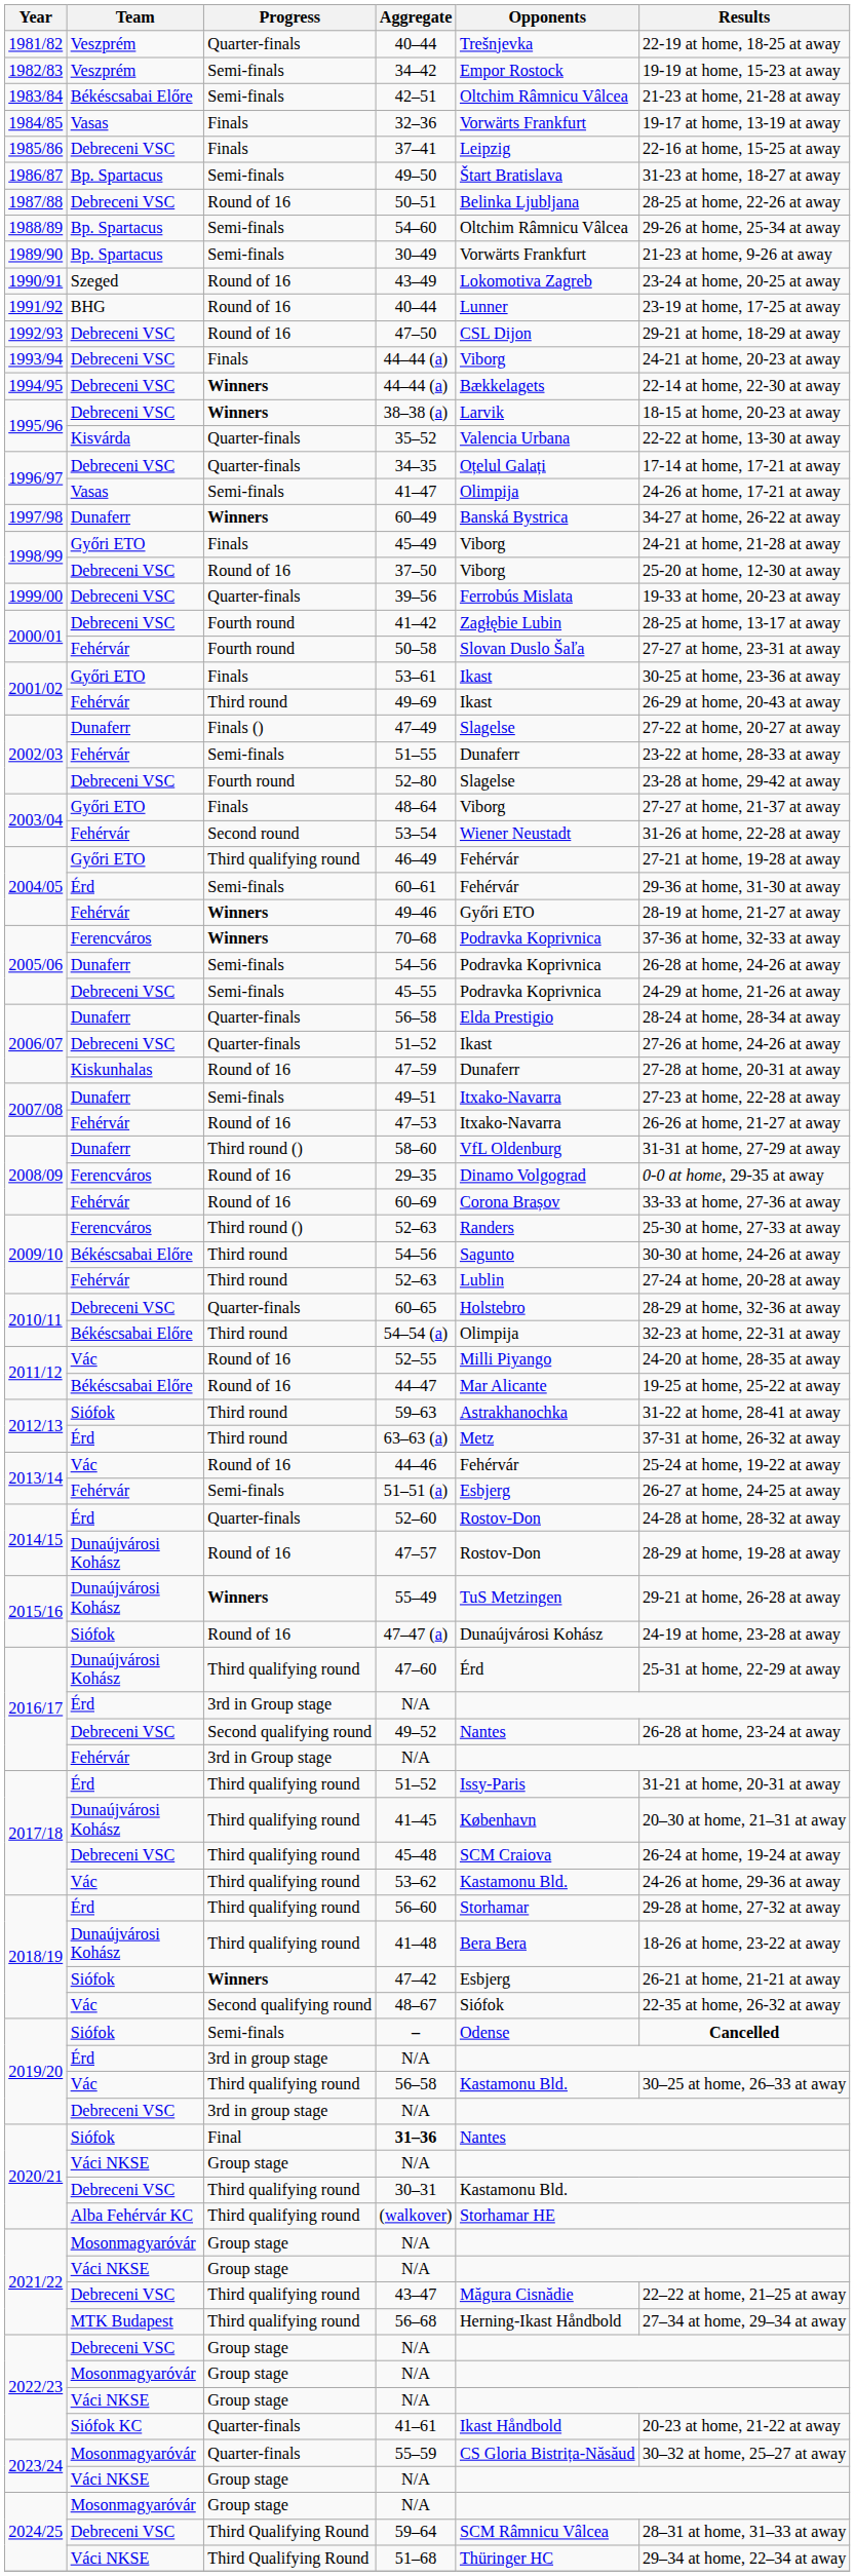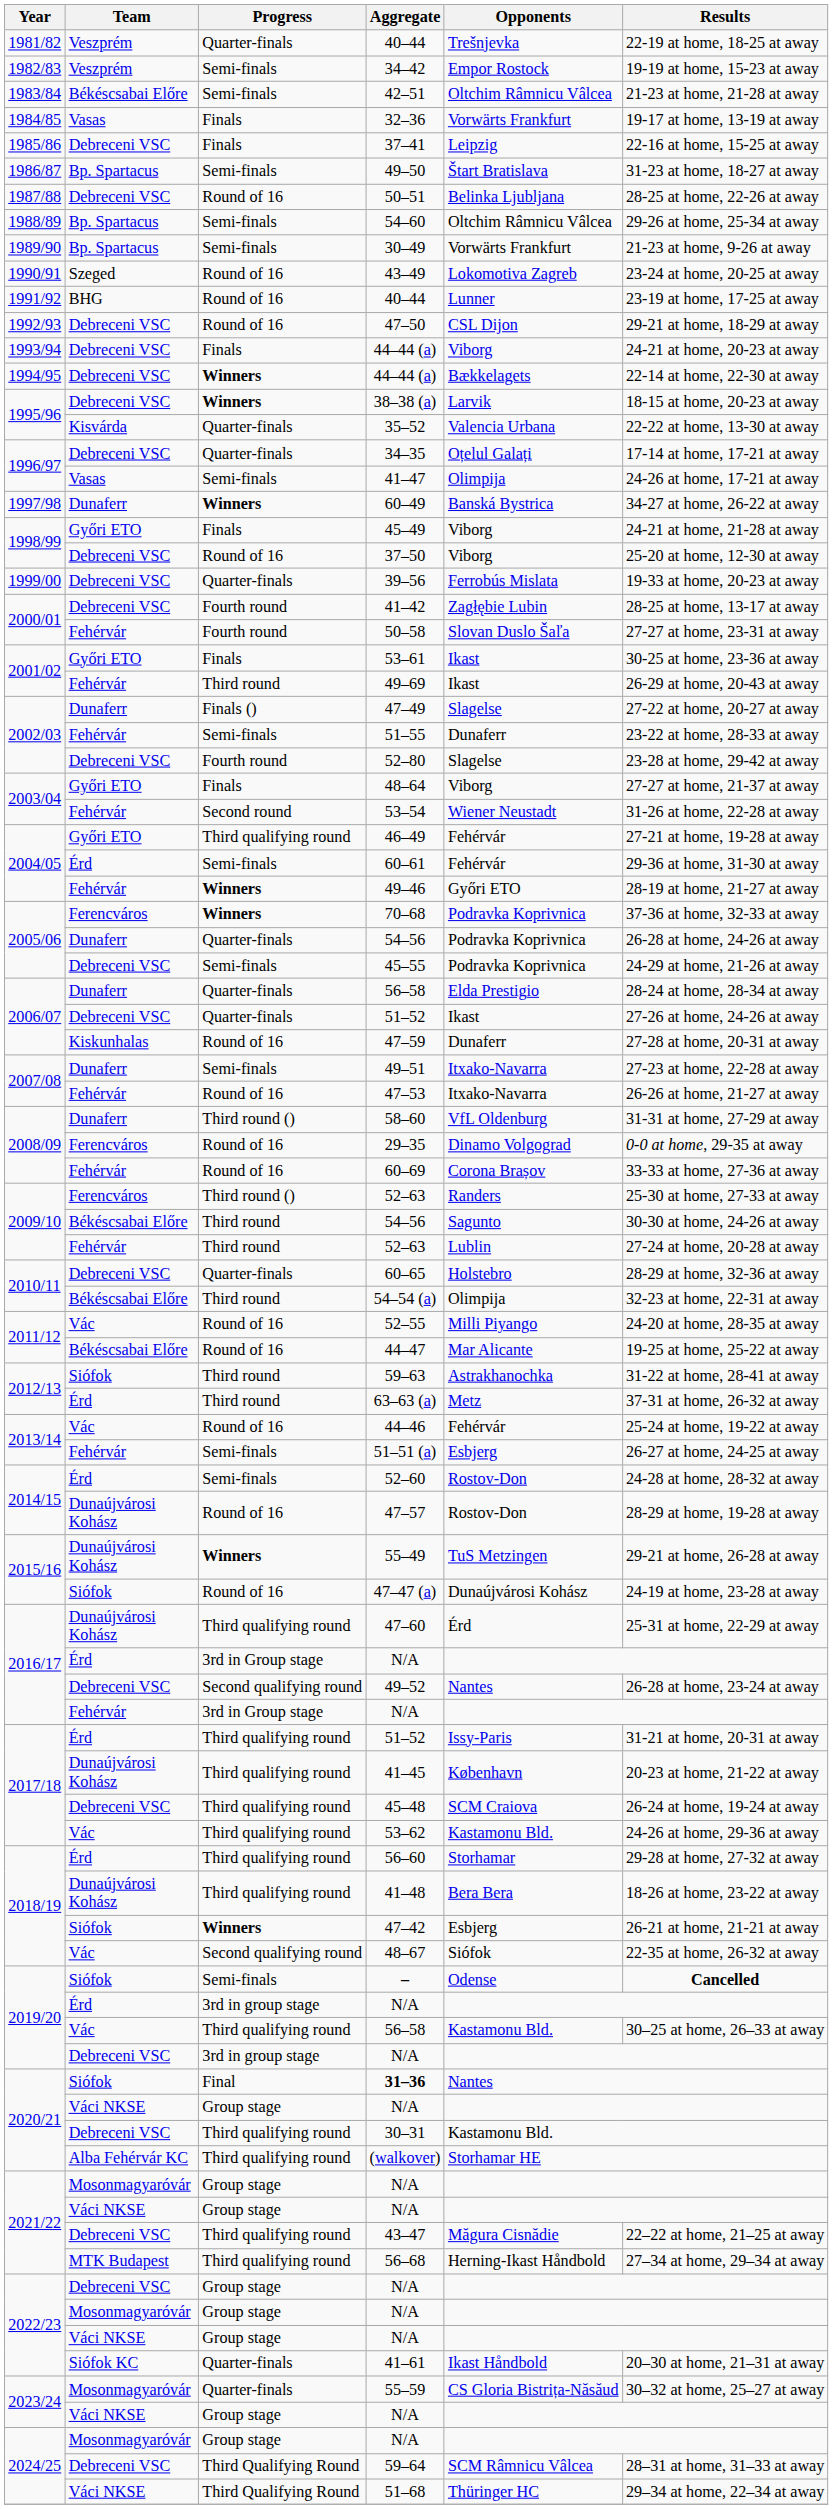2005/06 / 54–56 | Progress: Semi-finals -> Quarter-finals
52–60 | Progress: Quarter-finals -> Semi-finals
41–45 | Results: 20–30 at home, 21–31 at away -> 20-23 at home, 21-22 at away
41–61 | Results: 20-23 at home, 21-22 at away -> 20–30 at home, 21–31 at away
